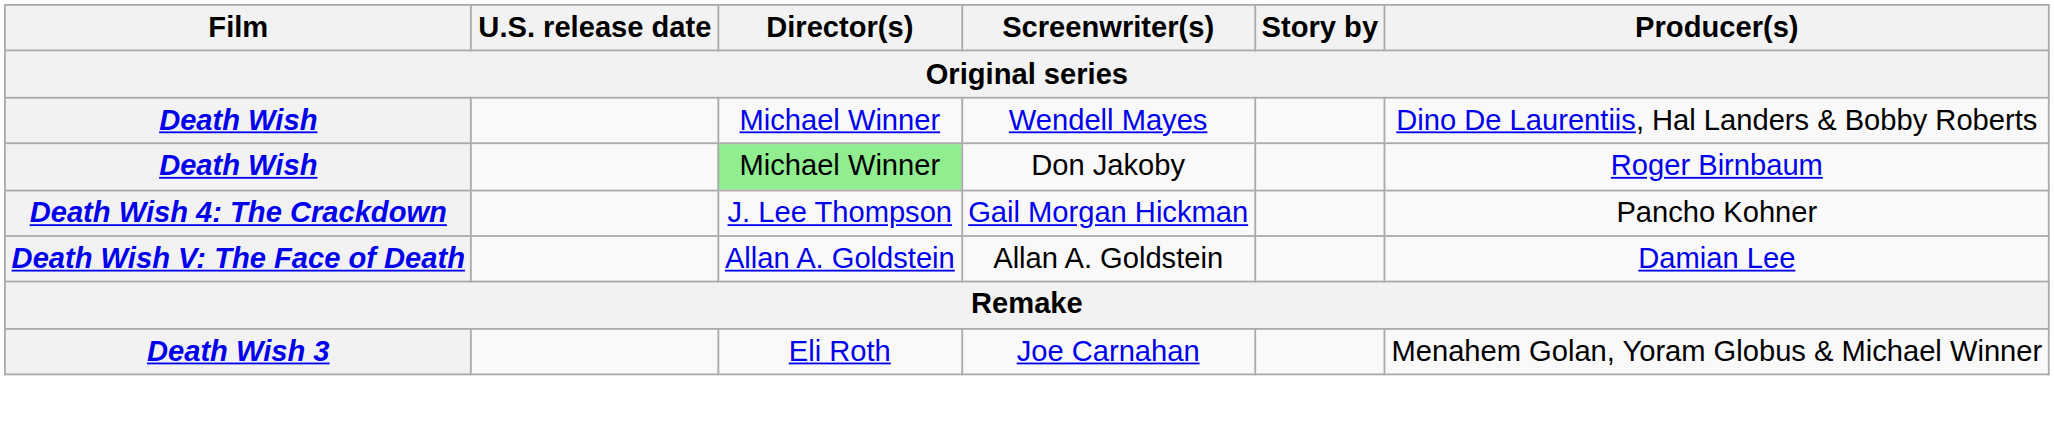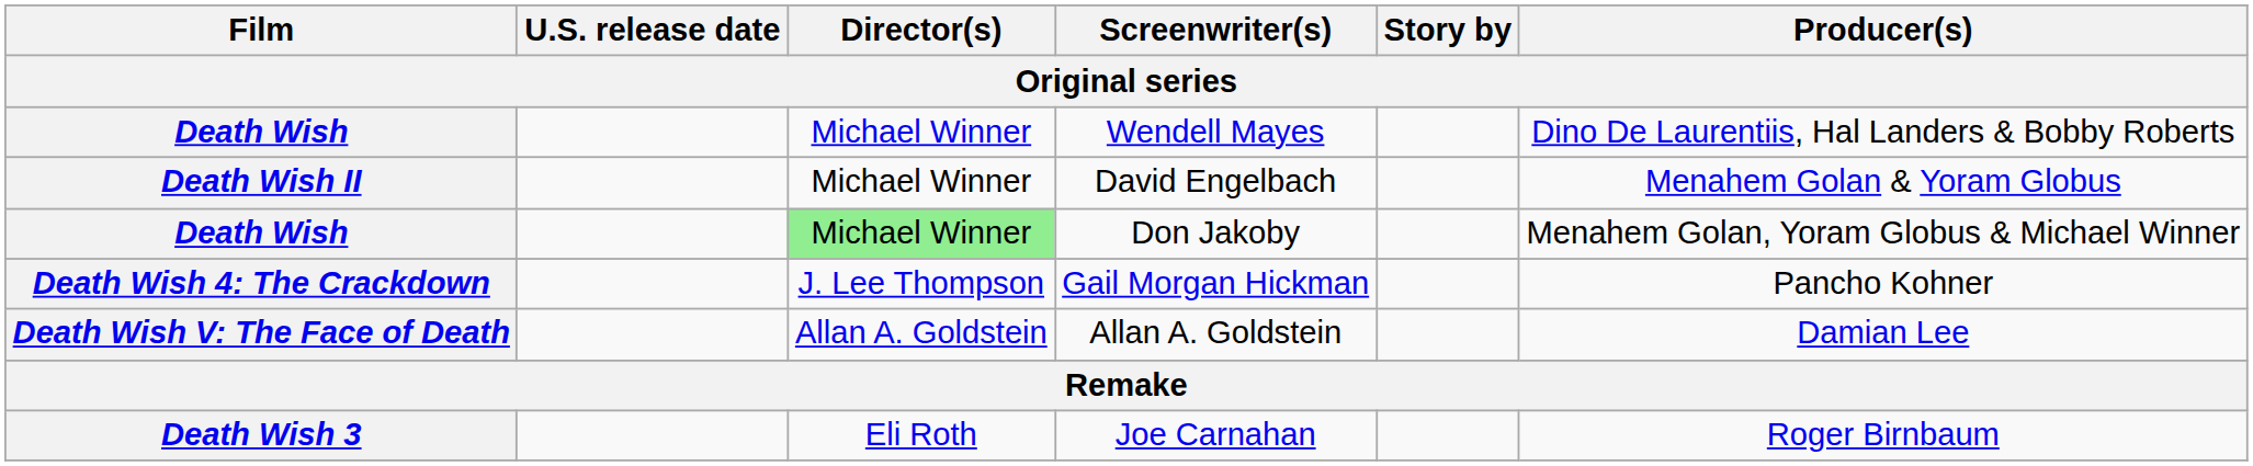+ row: Death Wish II | Michael Winner | David Engelbach | Menahem Golan & Yoram Globus
Don Jakoby | Producer(s): Roger Birnbaum -> Menahem Golan, Yoram Globus & Michael Winner
Joe Carnahan | Producer(s): Menahem Golan, Yoram Globus & Michael Winner -> Roger Birnbaum
